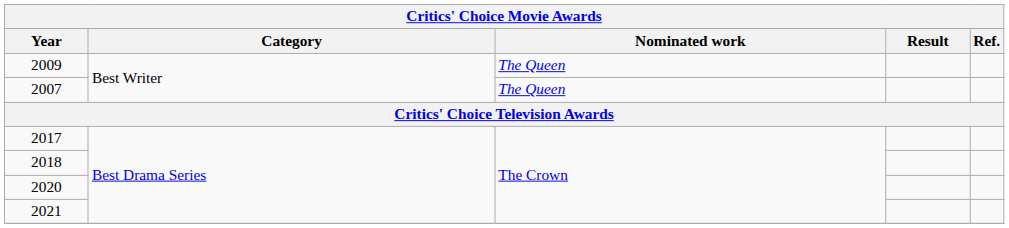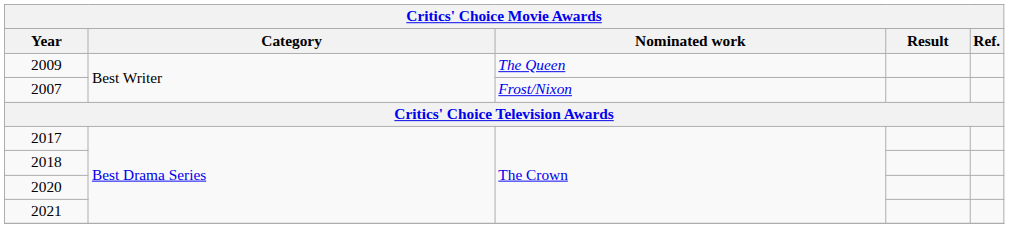2007 | Nominated work: The Queen -> Frost/Nixon
